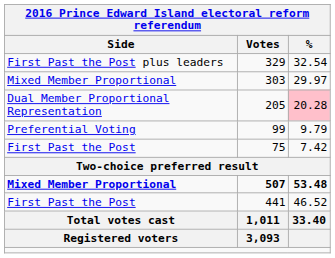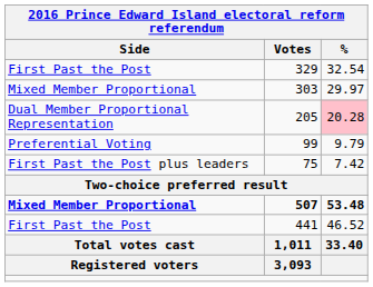329 | Side: First Past the Post plus leaders -> First Past the Post
75 | Side: First Past the Post -> First Past the Post plus leaders
